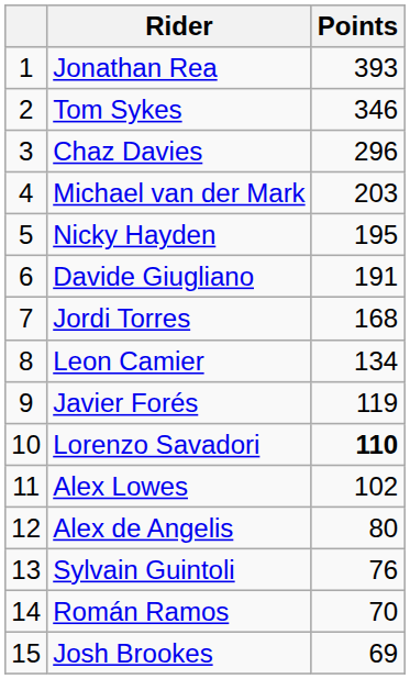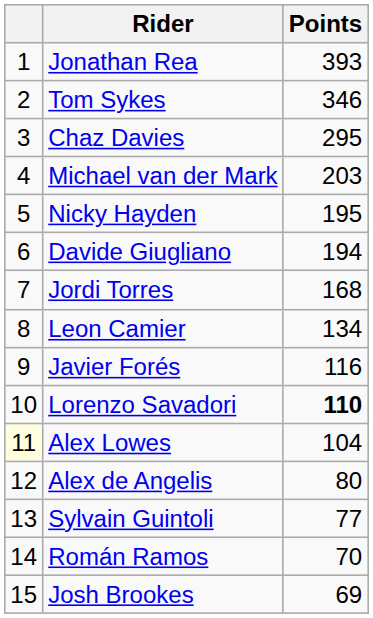Chaz Davies | Points: 296 -> 295
Davide Giugliano | Points: 191 -> 194
Javier Forés | Points: 119 -> 116
Alex Lowes | column 1: no background -> lightyellow background
Alex Lowes | Points: 102 -> 104
Sylvain Guintoli | Points: 76 -> 77
